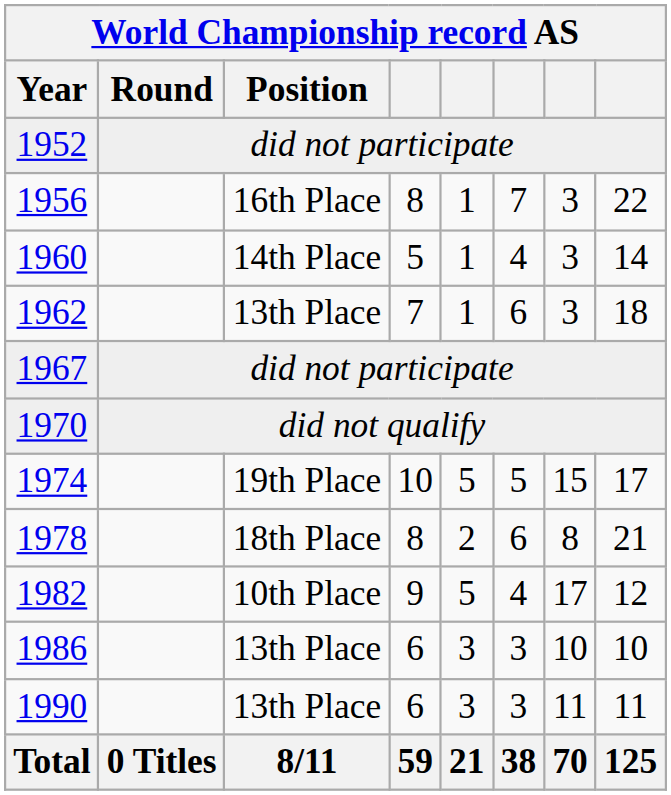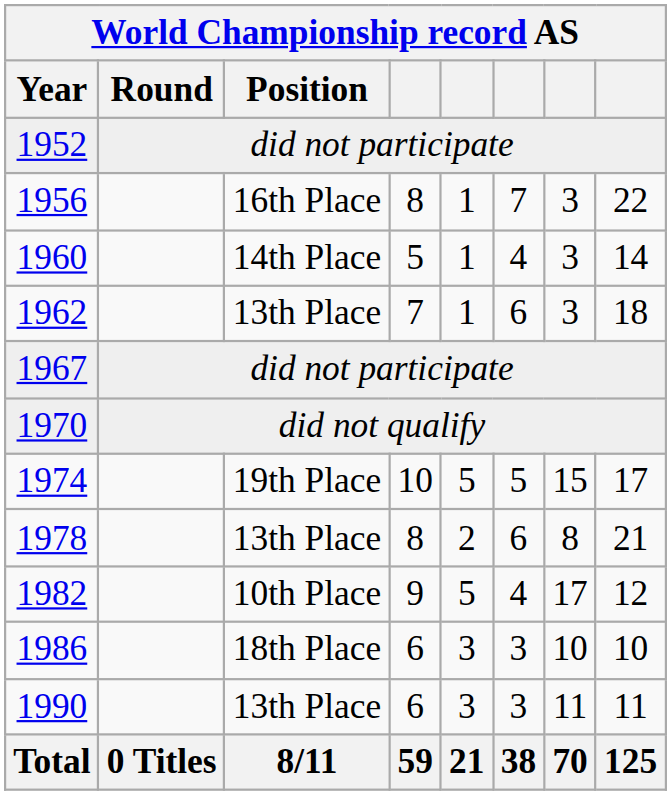1978 | Position: 18th Place -> 13th Place
1986 | Position: 13th Place -> 18th Place
